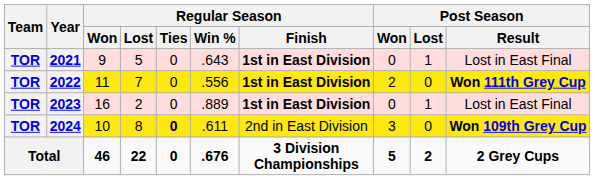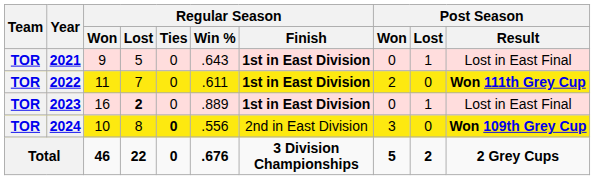2022 | Regular Season / Win %: .556 -> .611
2023 | Regular Season / Lost: normal -> bold
2024 | Regular Season / Win %: .611 -> .556
